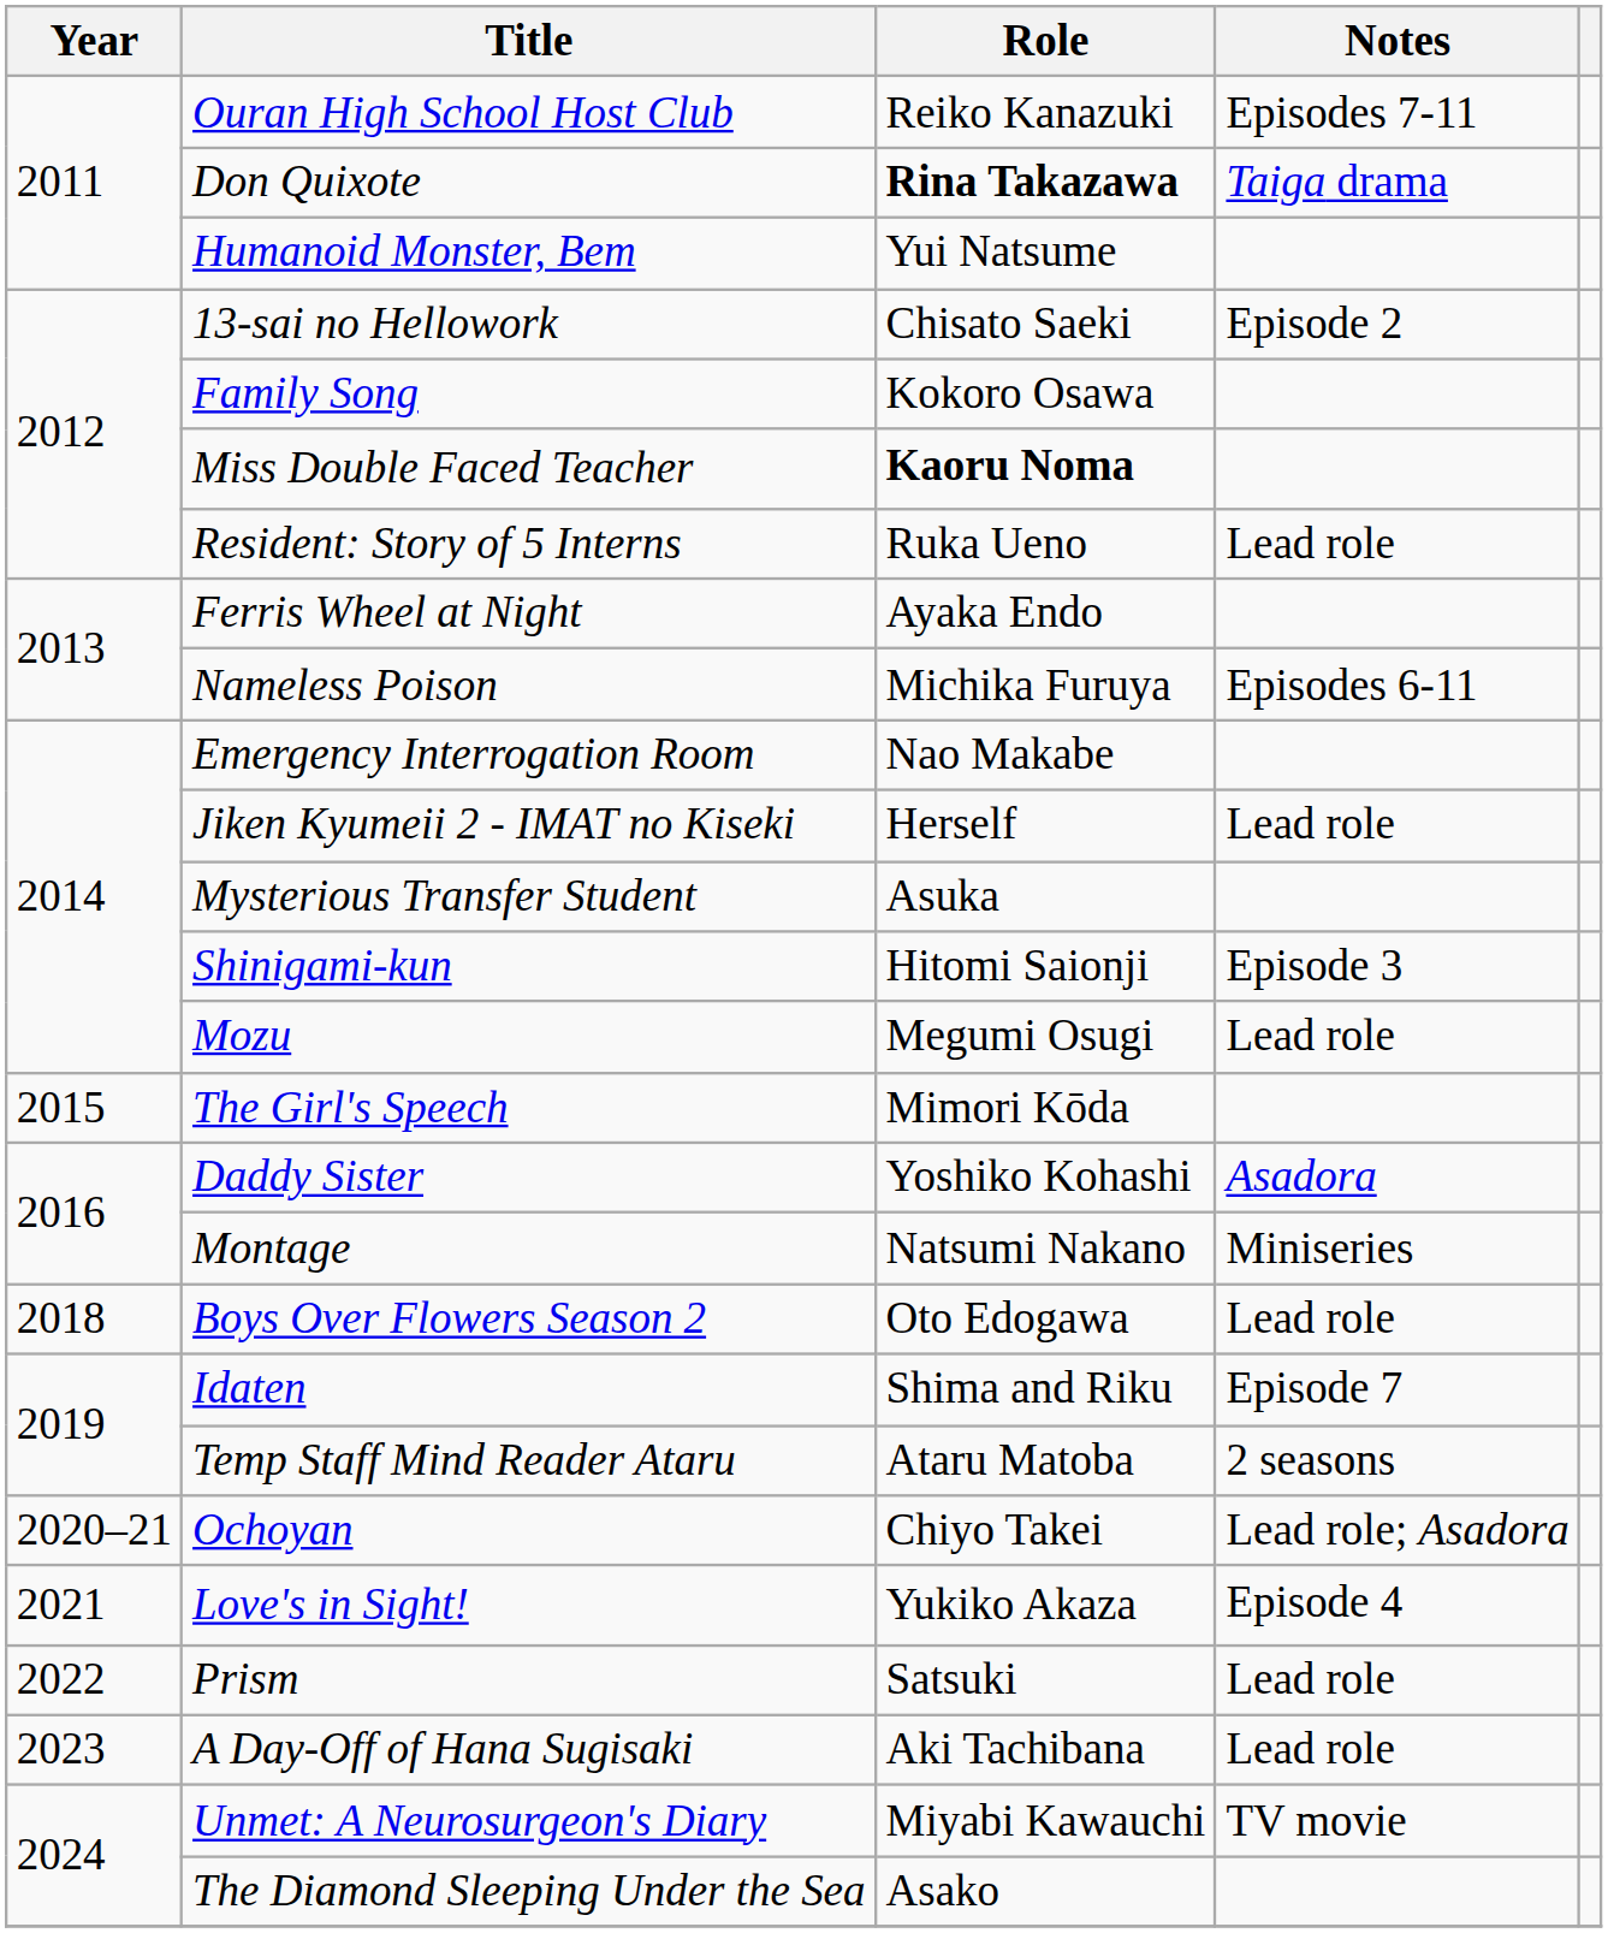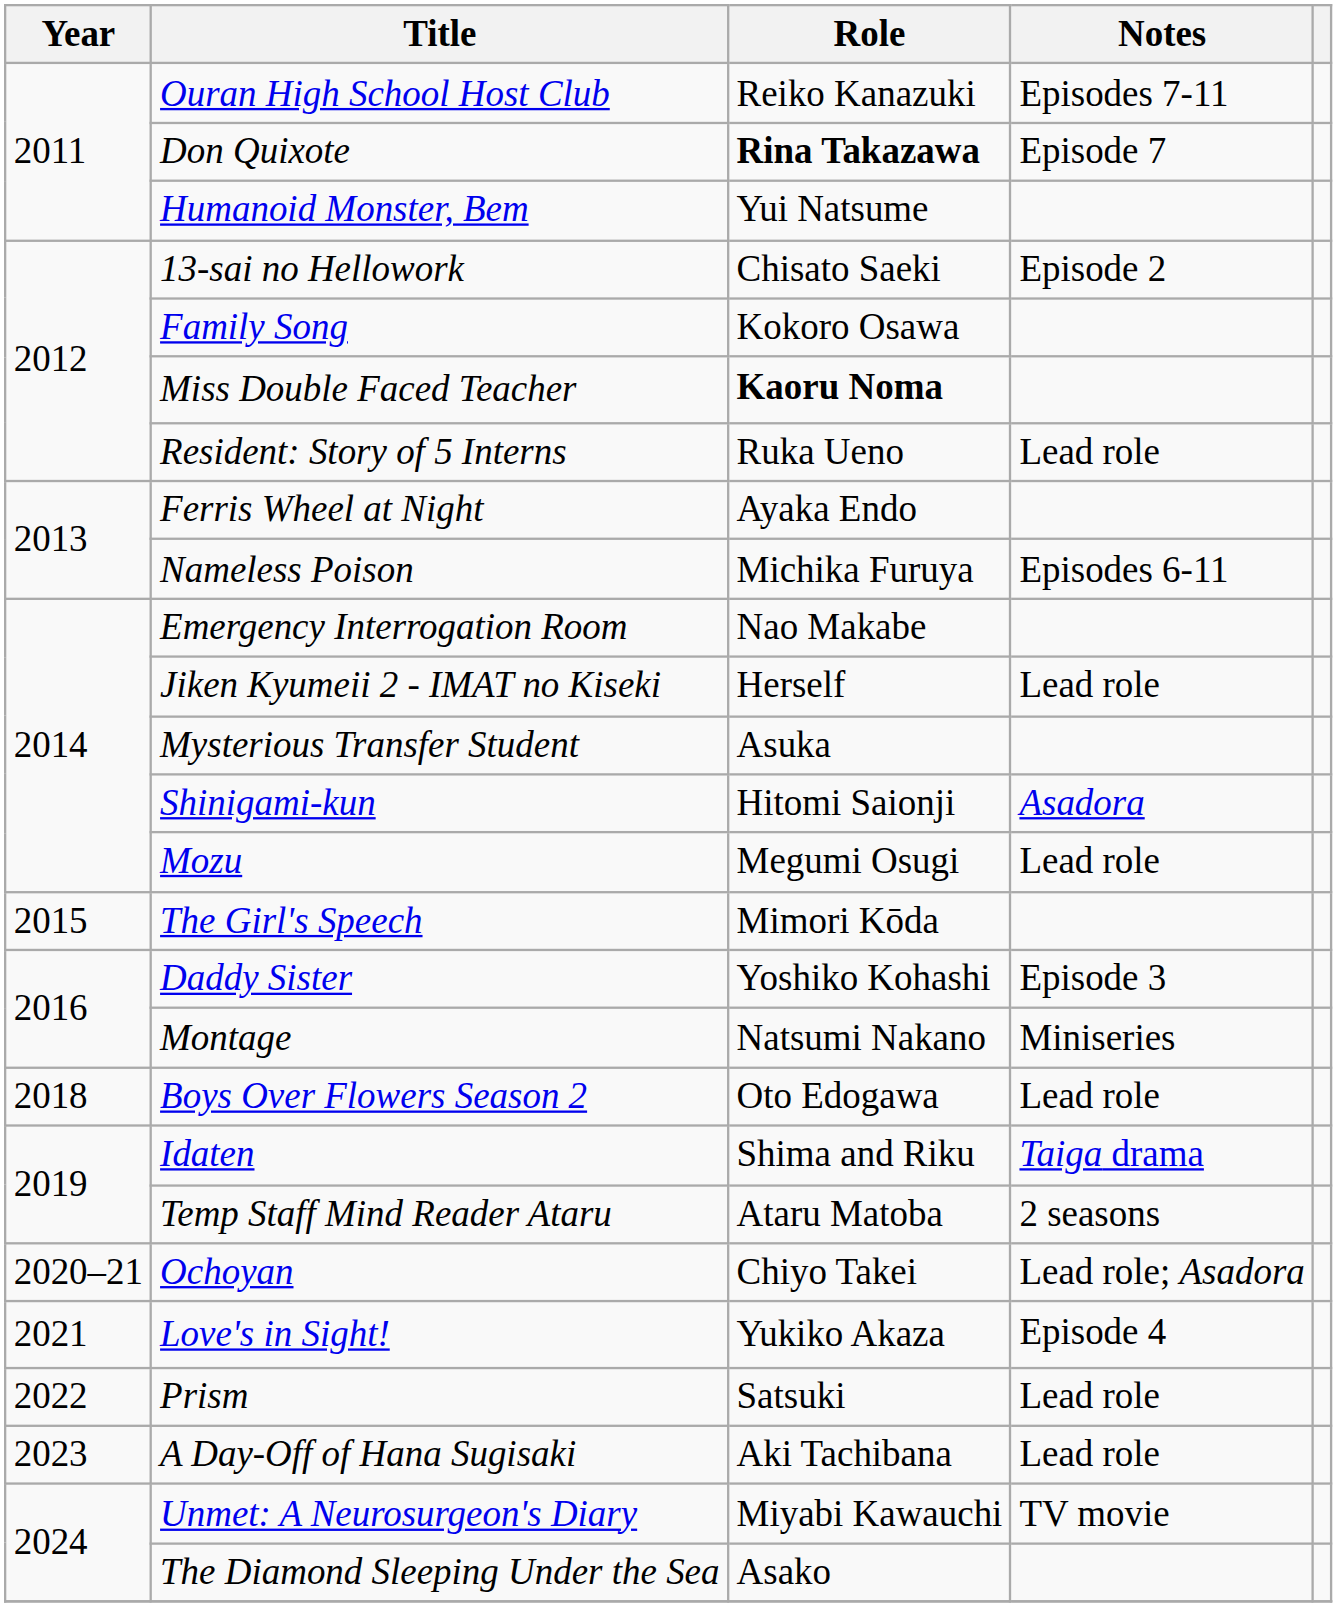Don Quixote | Notes: Taiga drama -> Episode 7
Shinigami-kun | Notes: Episode 3 -> Asadora
Daddy Sister | Notes: Asadora -> Episode 3
Idaten | Notes: Episode 7 -> Taiga drama
